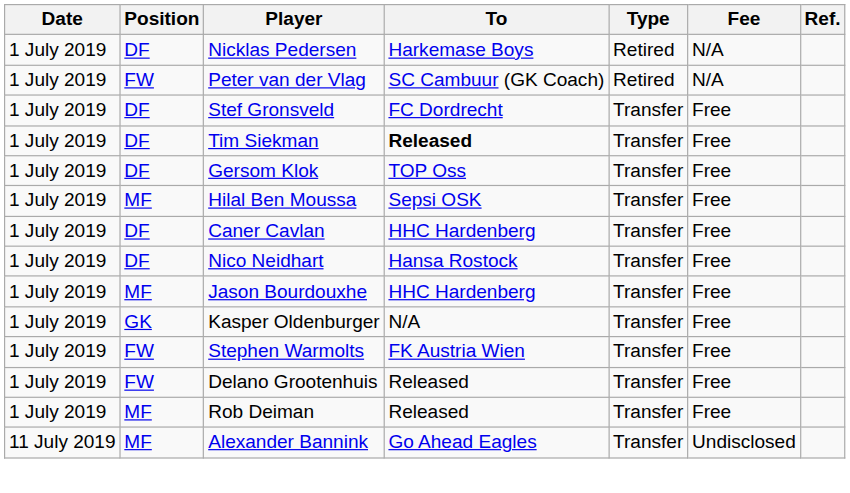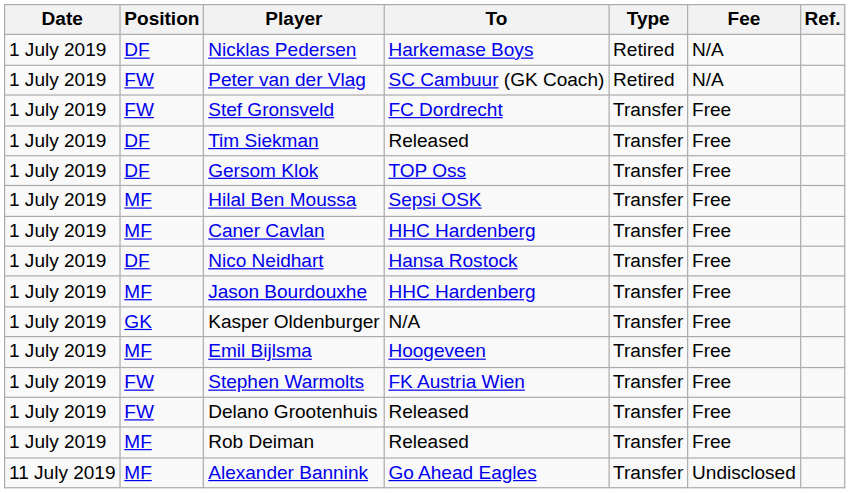Stef Gronsveld | Position: DF -> FW
Tim Siekman | To: bold -> normal
Caner Cavlan | Position: DF -> MF
+ row: 1 July 2019 | MF | Emil Bijlsma | Hoogeveen | Transfer | Free
